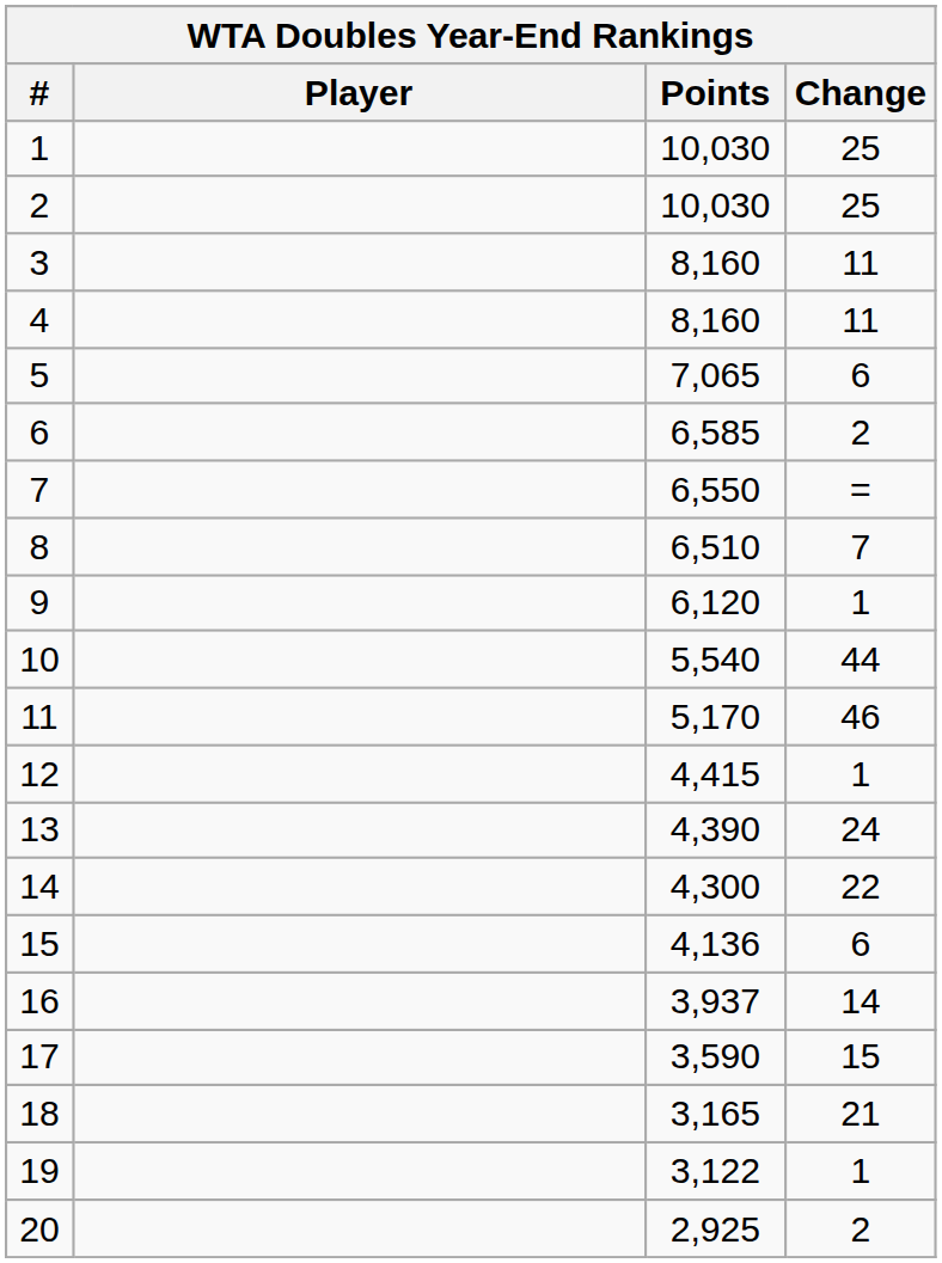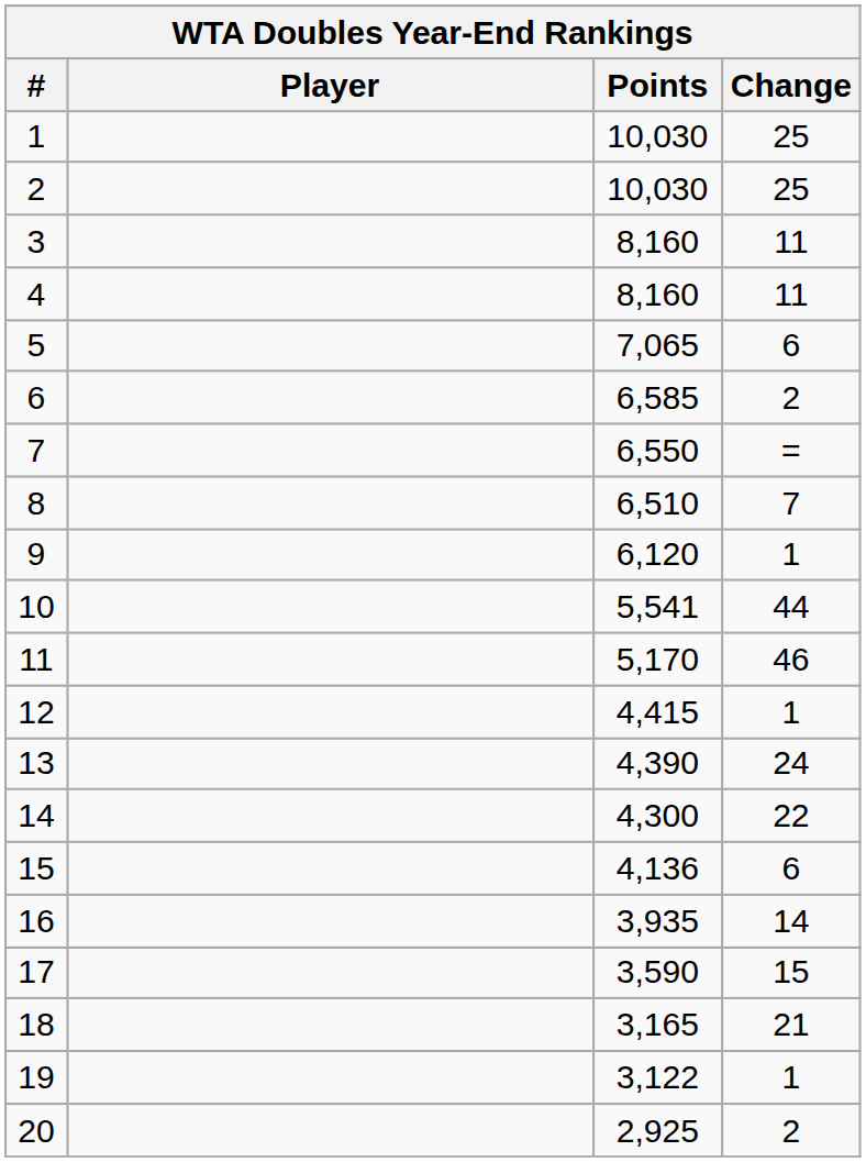10 | Points: 5,540 -> 5,541
16 | Points: 3,937 -> 3,935
